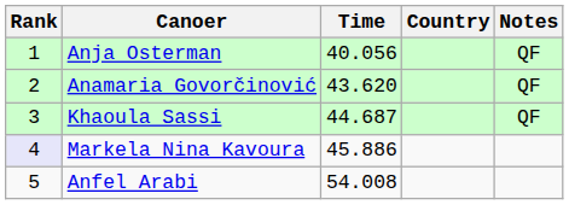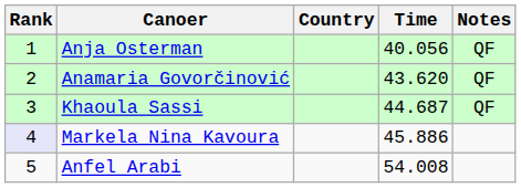columns swapped: Country <-> Time
